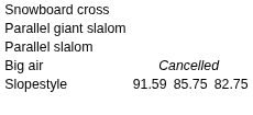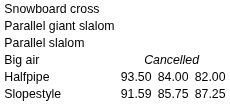+ row: Halfpipe | 93.50 | 84.00 | 82.00
Slopestyle | column 7: 82.75 -> 87.25
